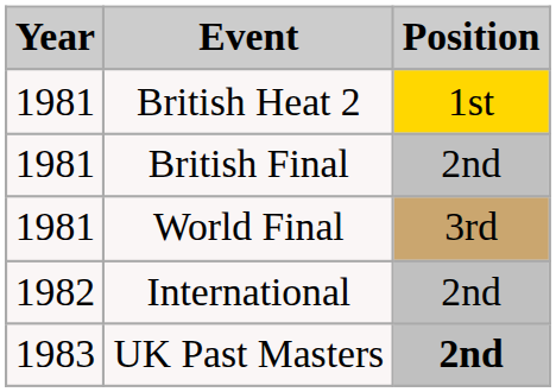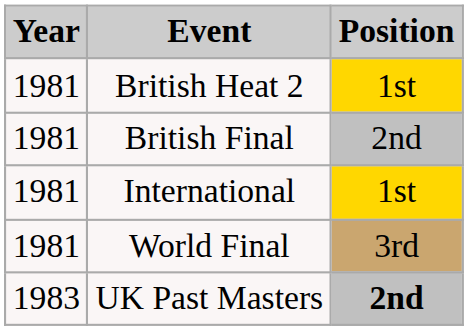+ row: 1981 | International | 1st
- row: 1982 | International | 2nd
